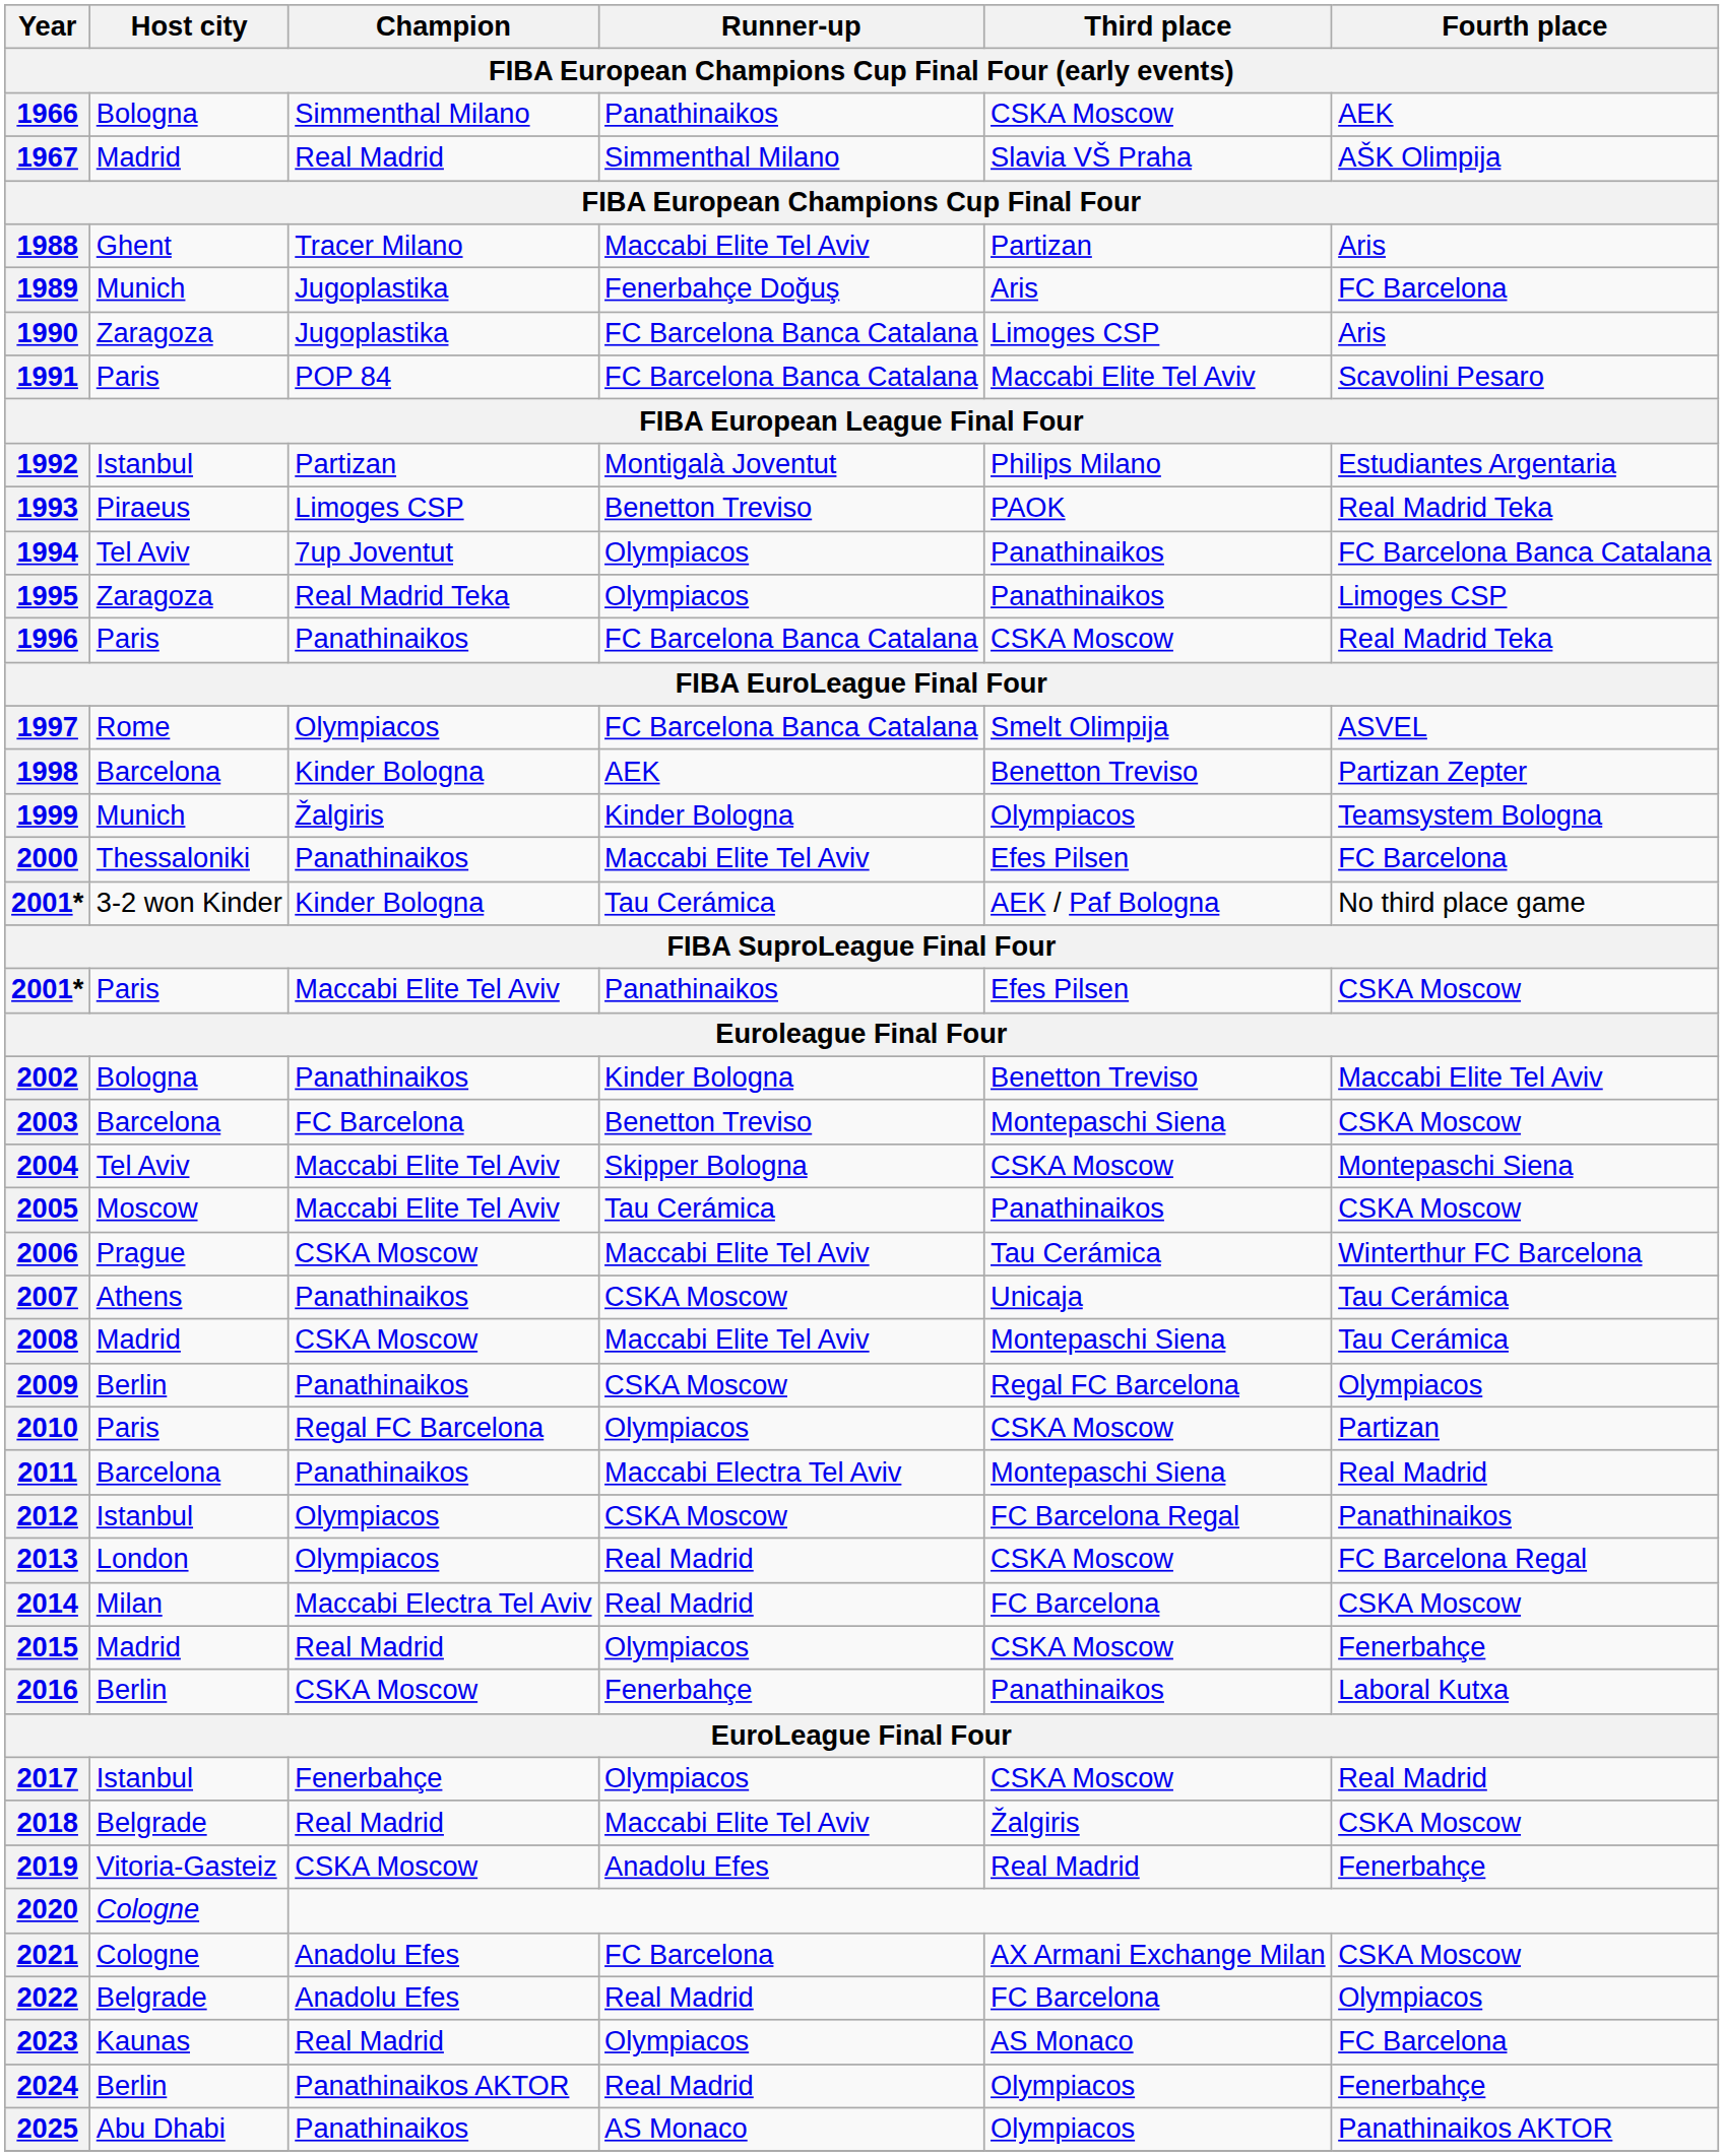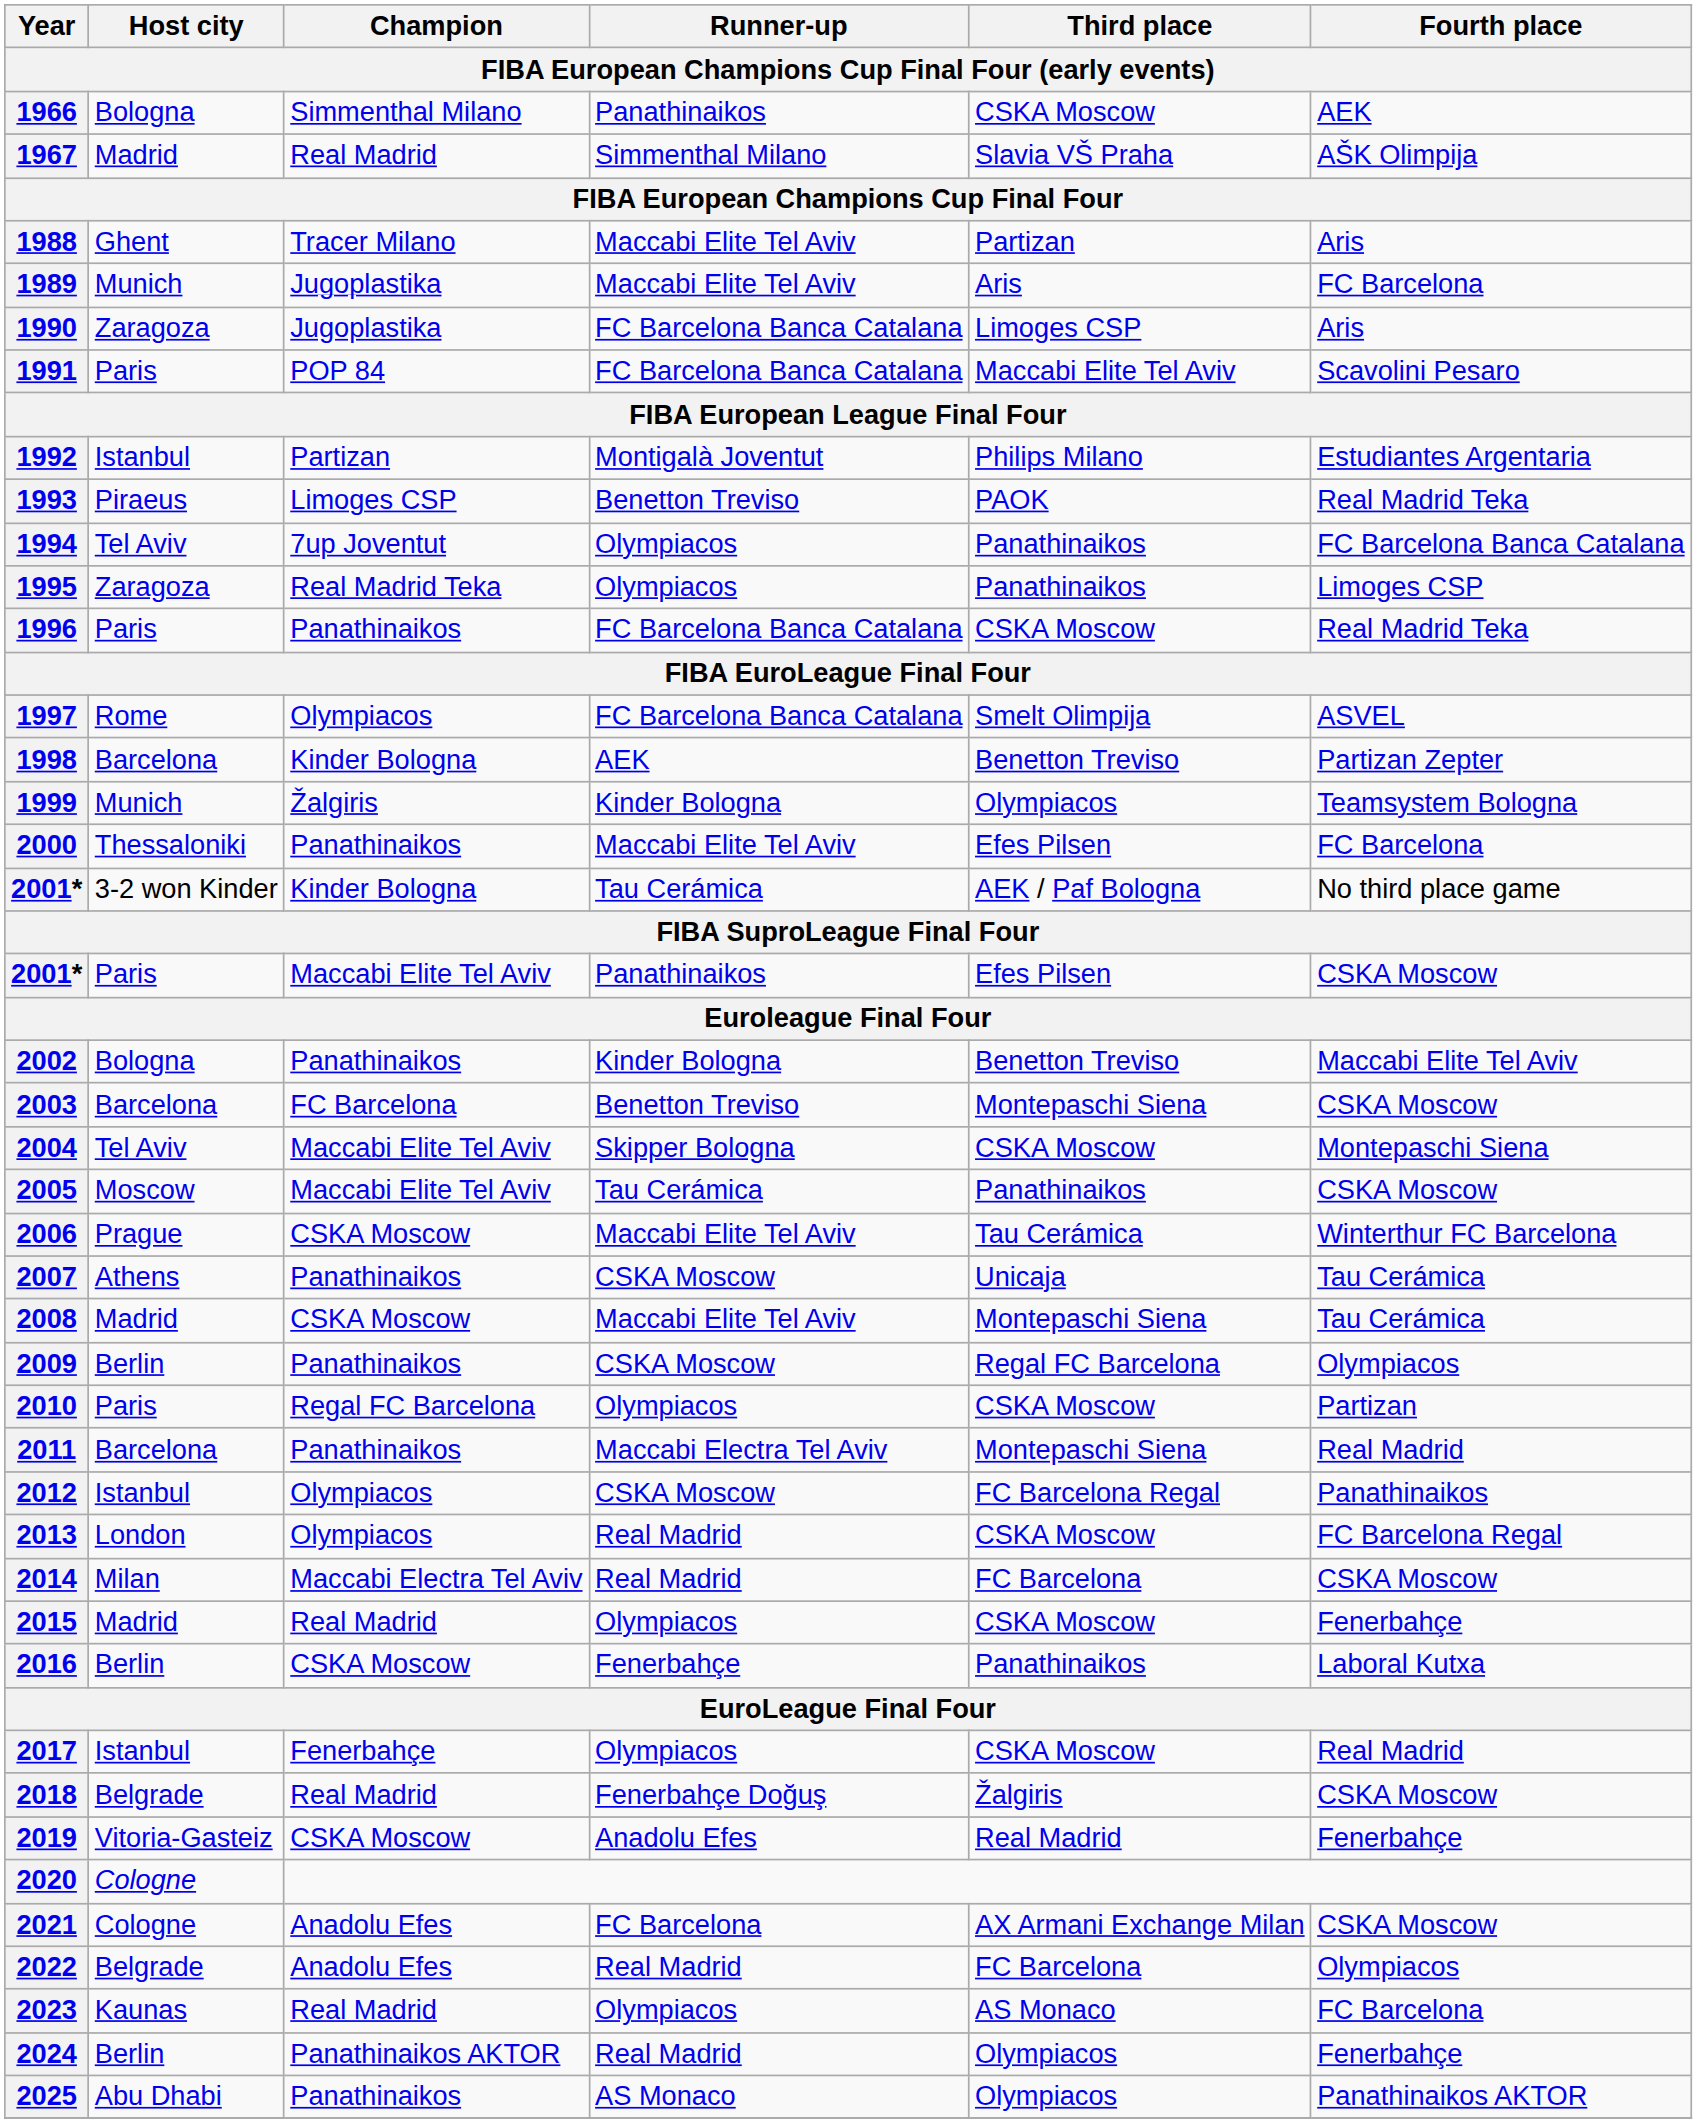1989 | Runner-up: Fenerbahçe Doğuş -> Maccabi Elite Tel Aviv
2018 | Runner-up: Maccabi Elite Tel Aviv -> Fenerbahçe Doğuş
